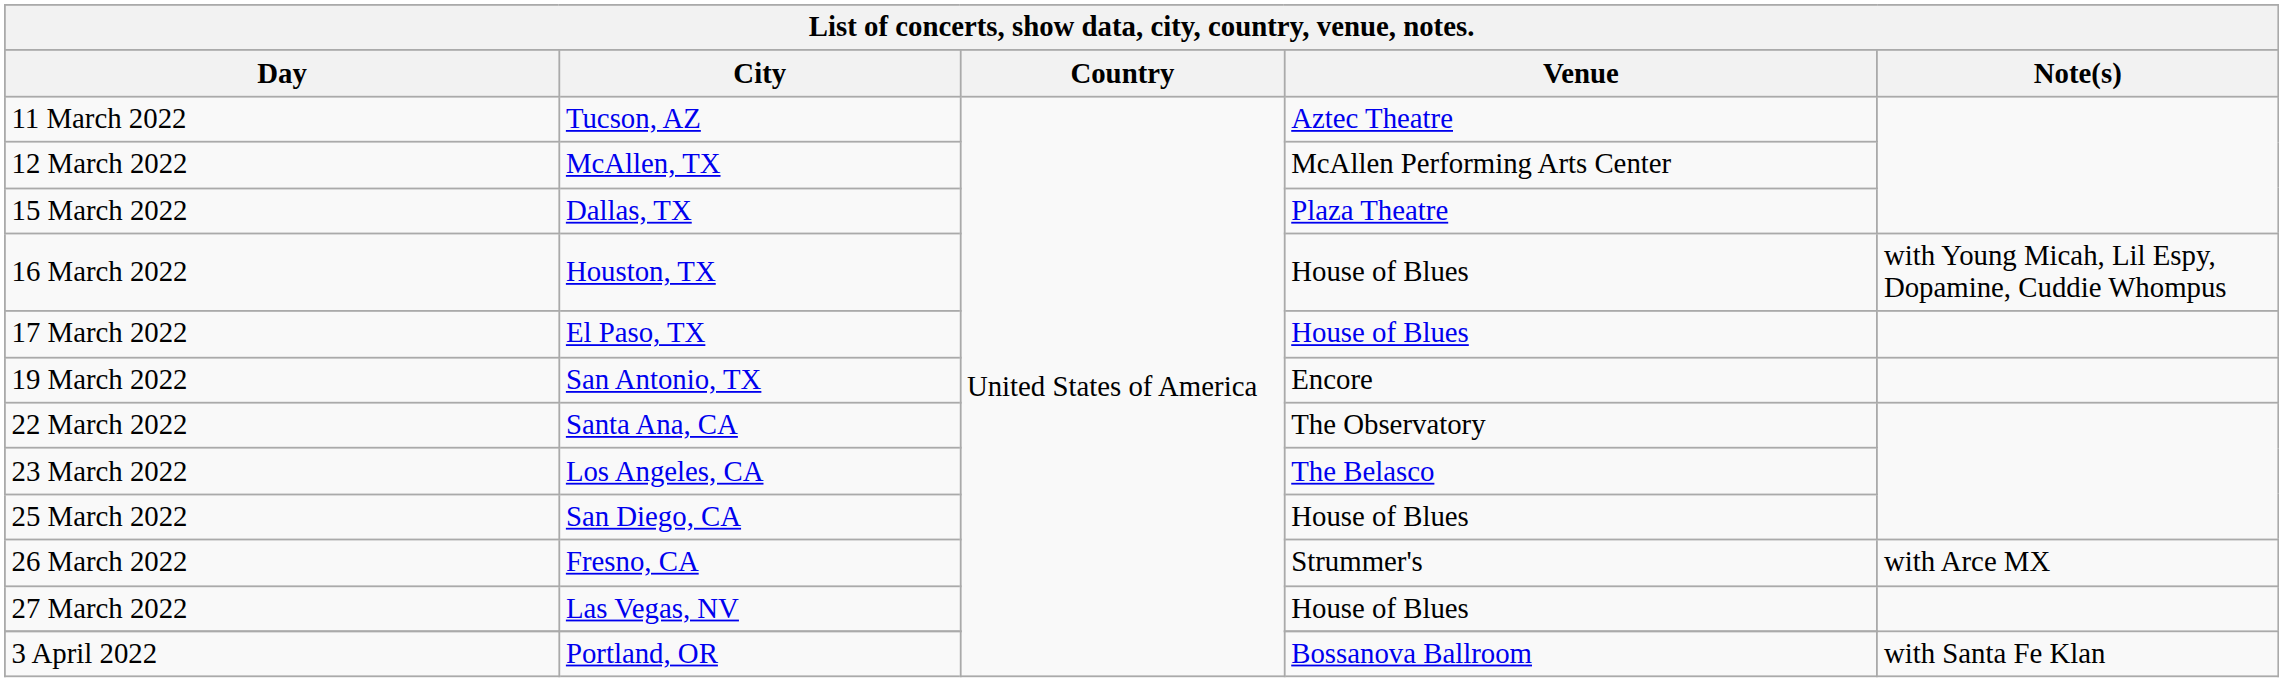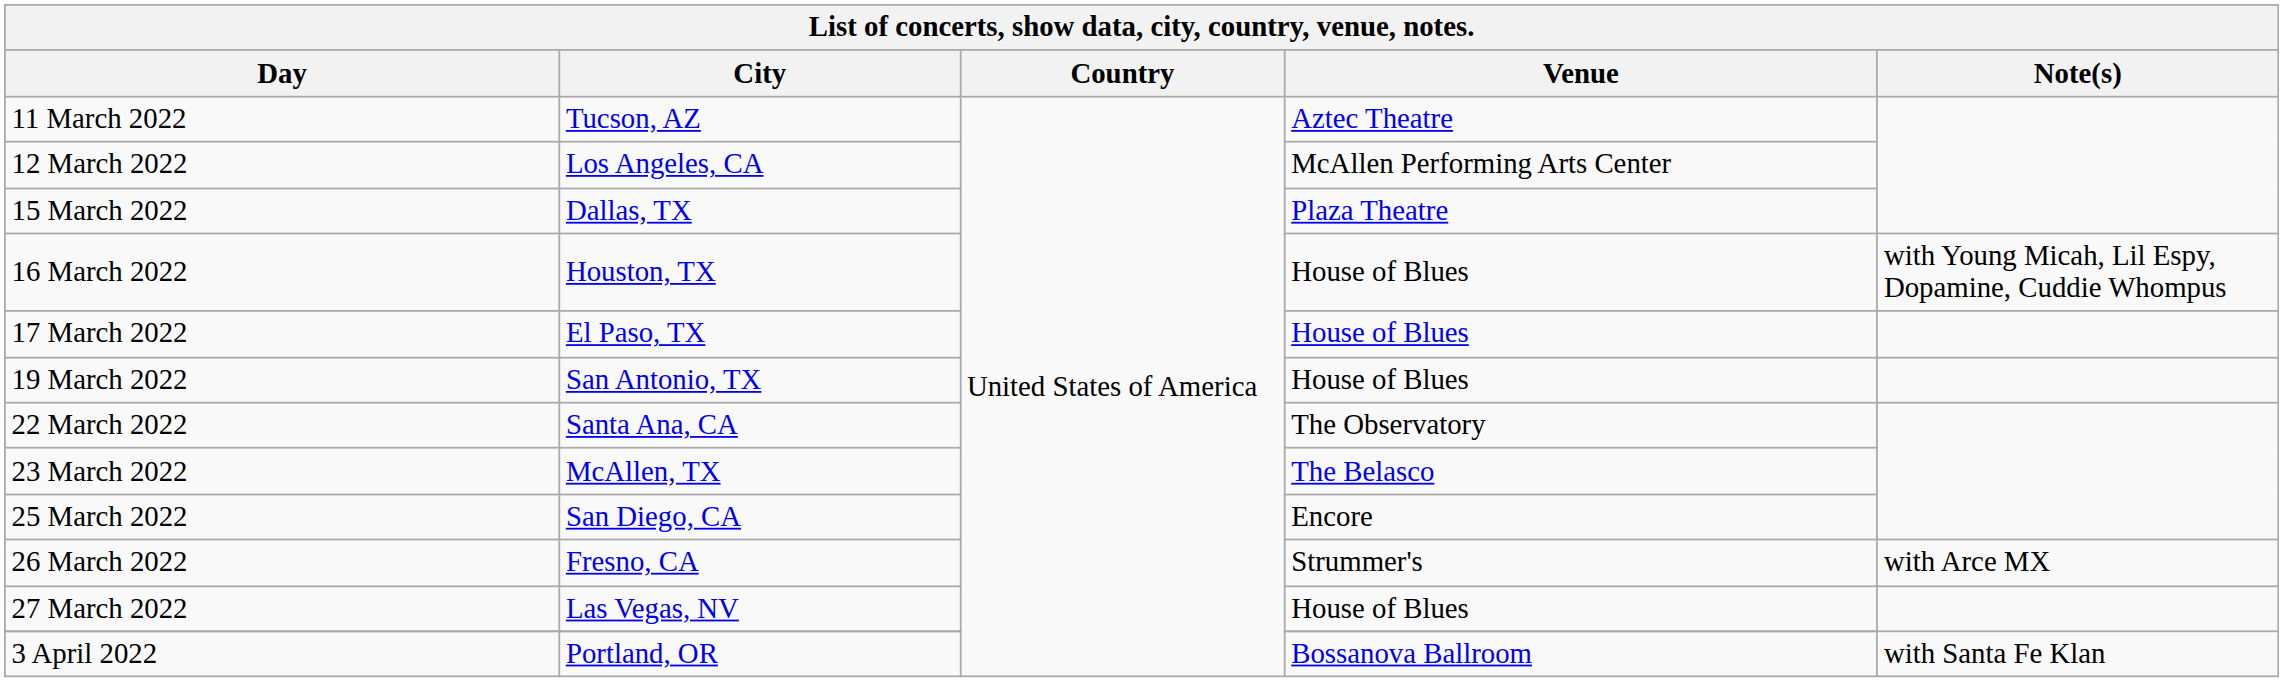12 March 2022 | City: McAllen, TX -> Los Angeles, CA
19 March 2022 | Venue: Encore -> House of Blues
23 March 2022 | City: Los Angeles, CA -> McAllen, TX
25 March 2022 | Venue: House of Blues -> Encore
